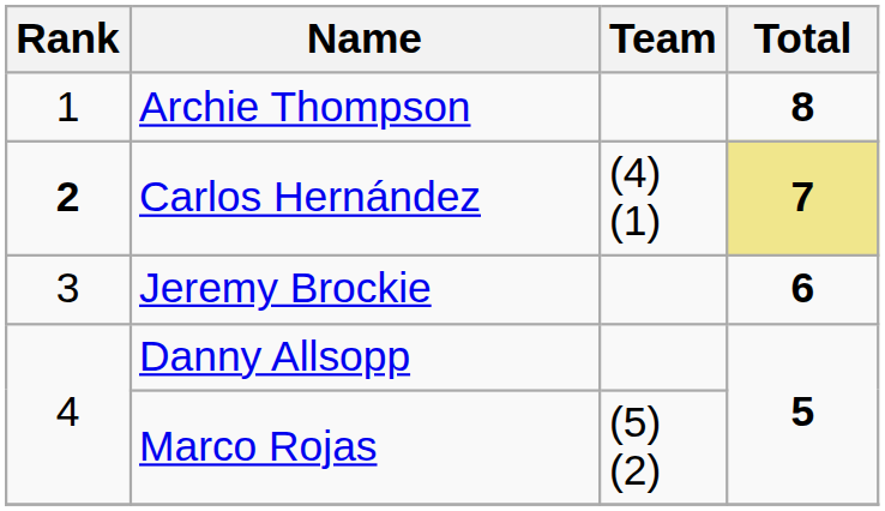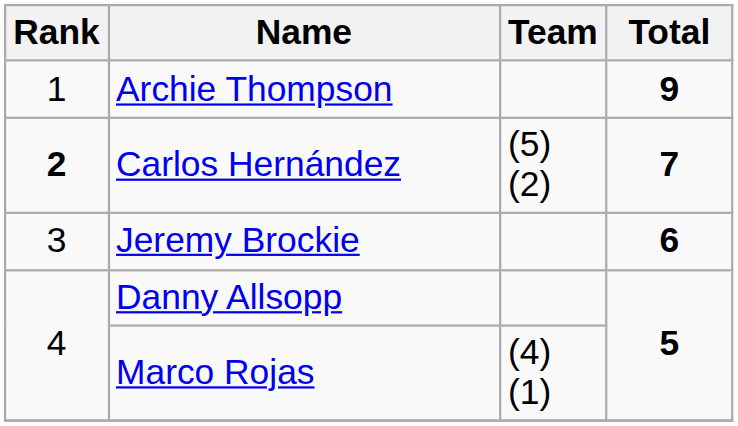Archie Thompson | Total: 8 -> 9
Carlos Hernández | Team: (4) (1) -> (5) (2)
Carlos Hernández | Total: khaki background -> no background
Marco Rojas | Team: (5) (2) -> (4) (1)
